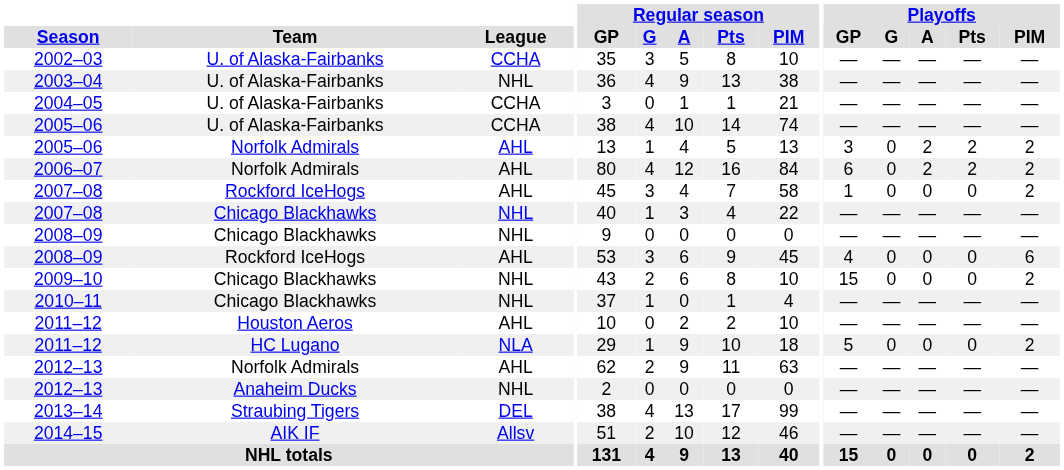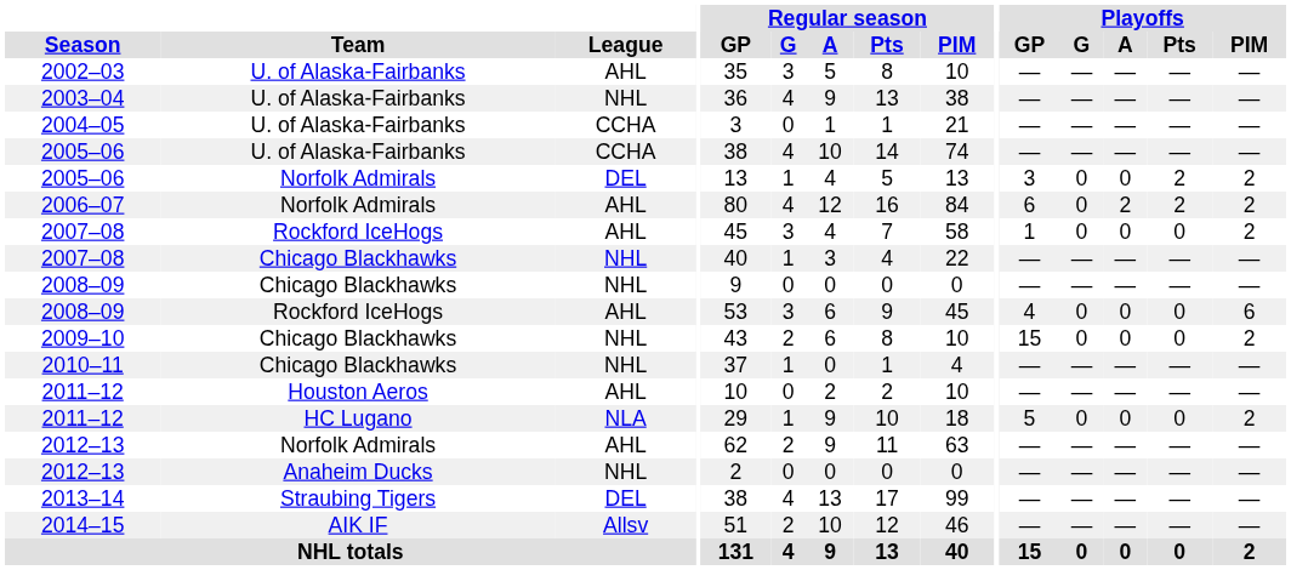2002–03 | League: CCHA -> AHL
2005–06 / Norfolk Admirals | League: AHL -> DEL
2005–06 / Norfolk Admirals | Playoffs / A: 2 -> 0
